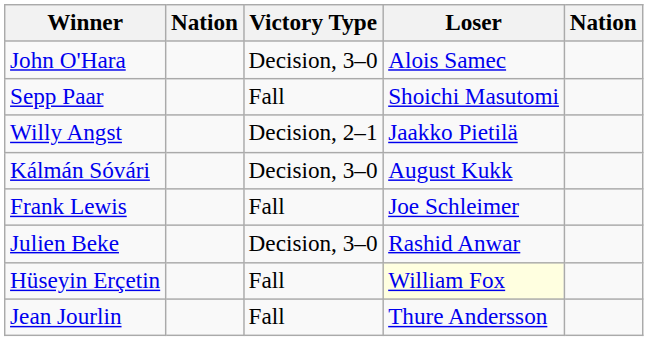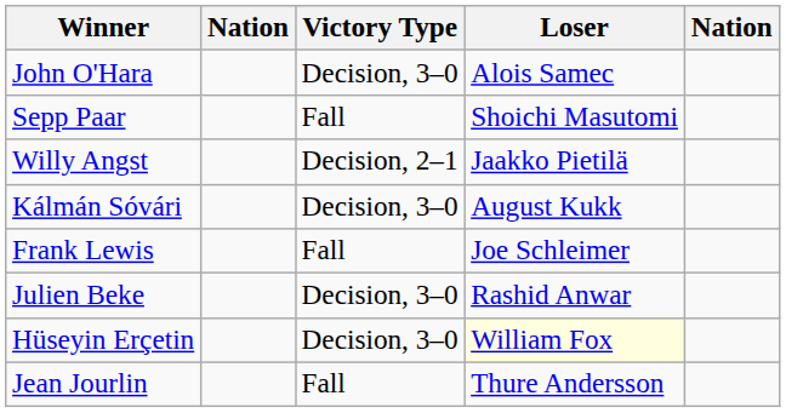Hüseyin Erçetin | Victory Type: Fall -> Decision, 3–0
